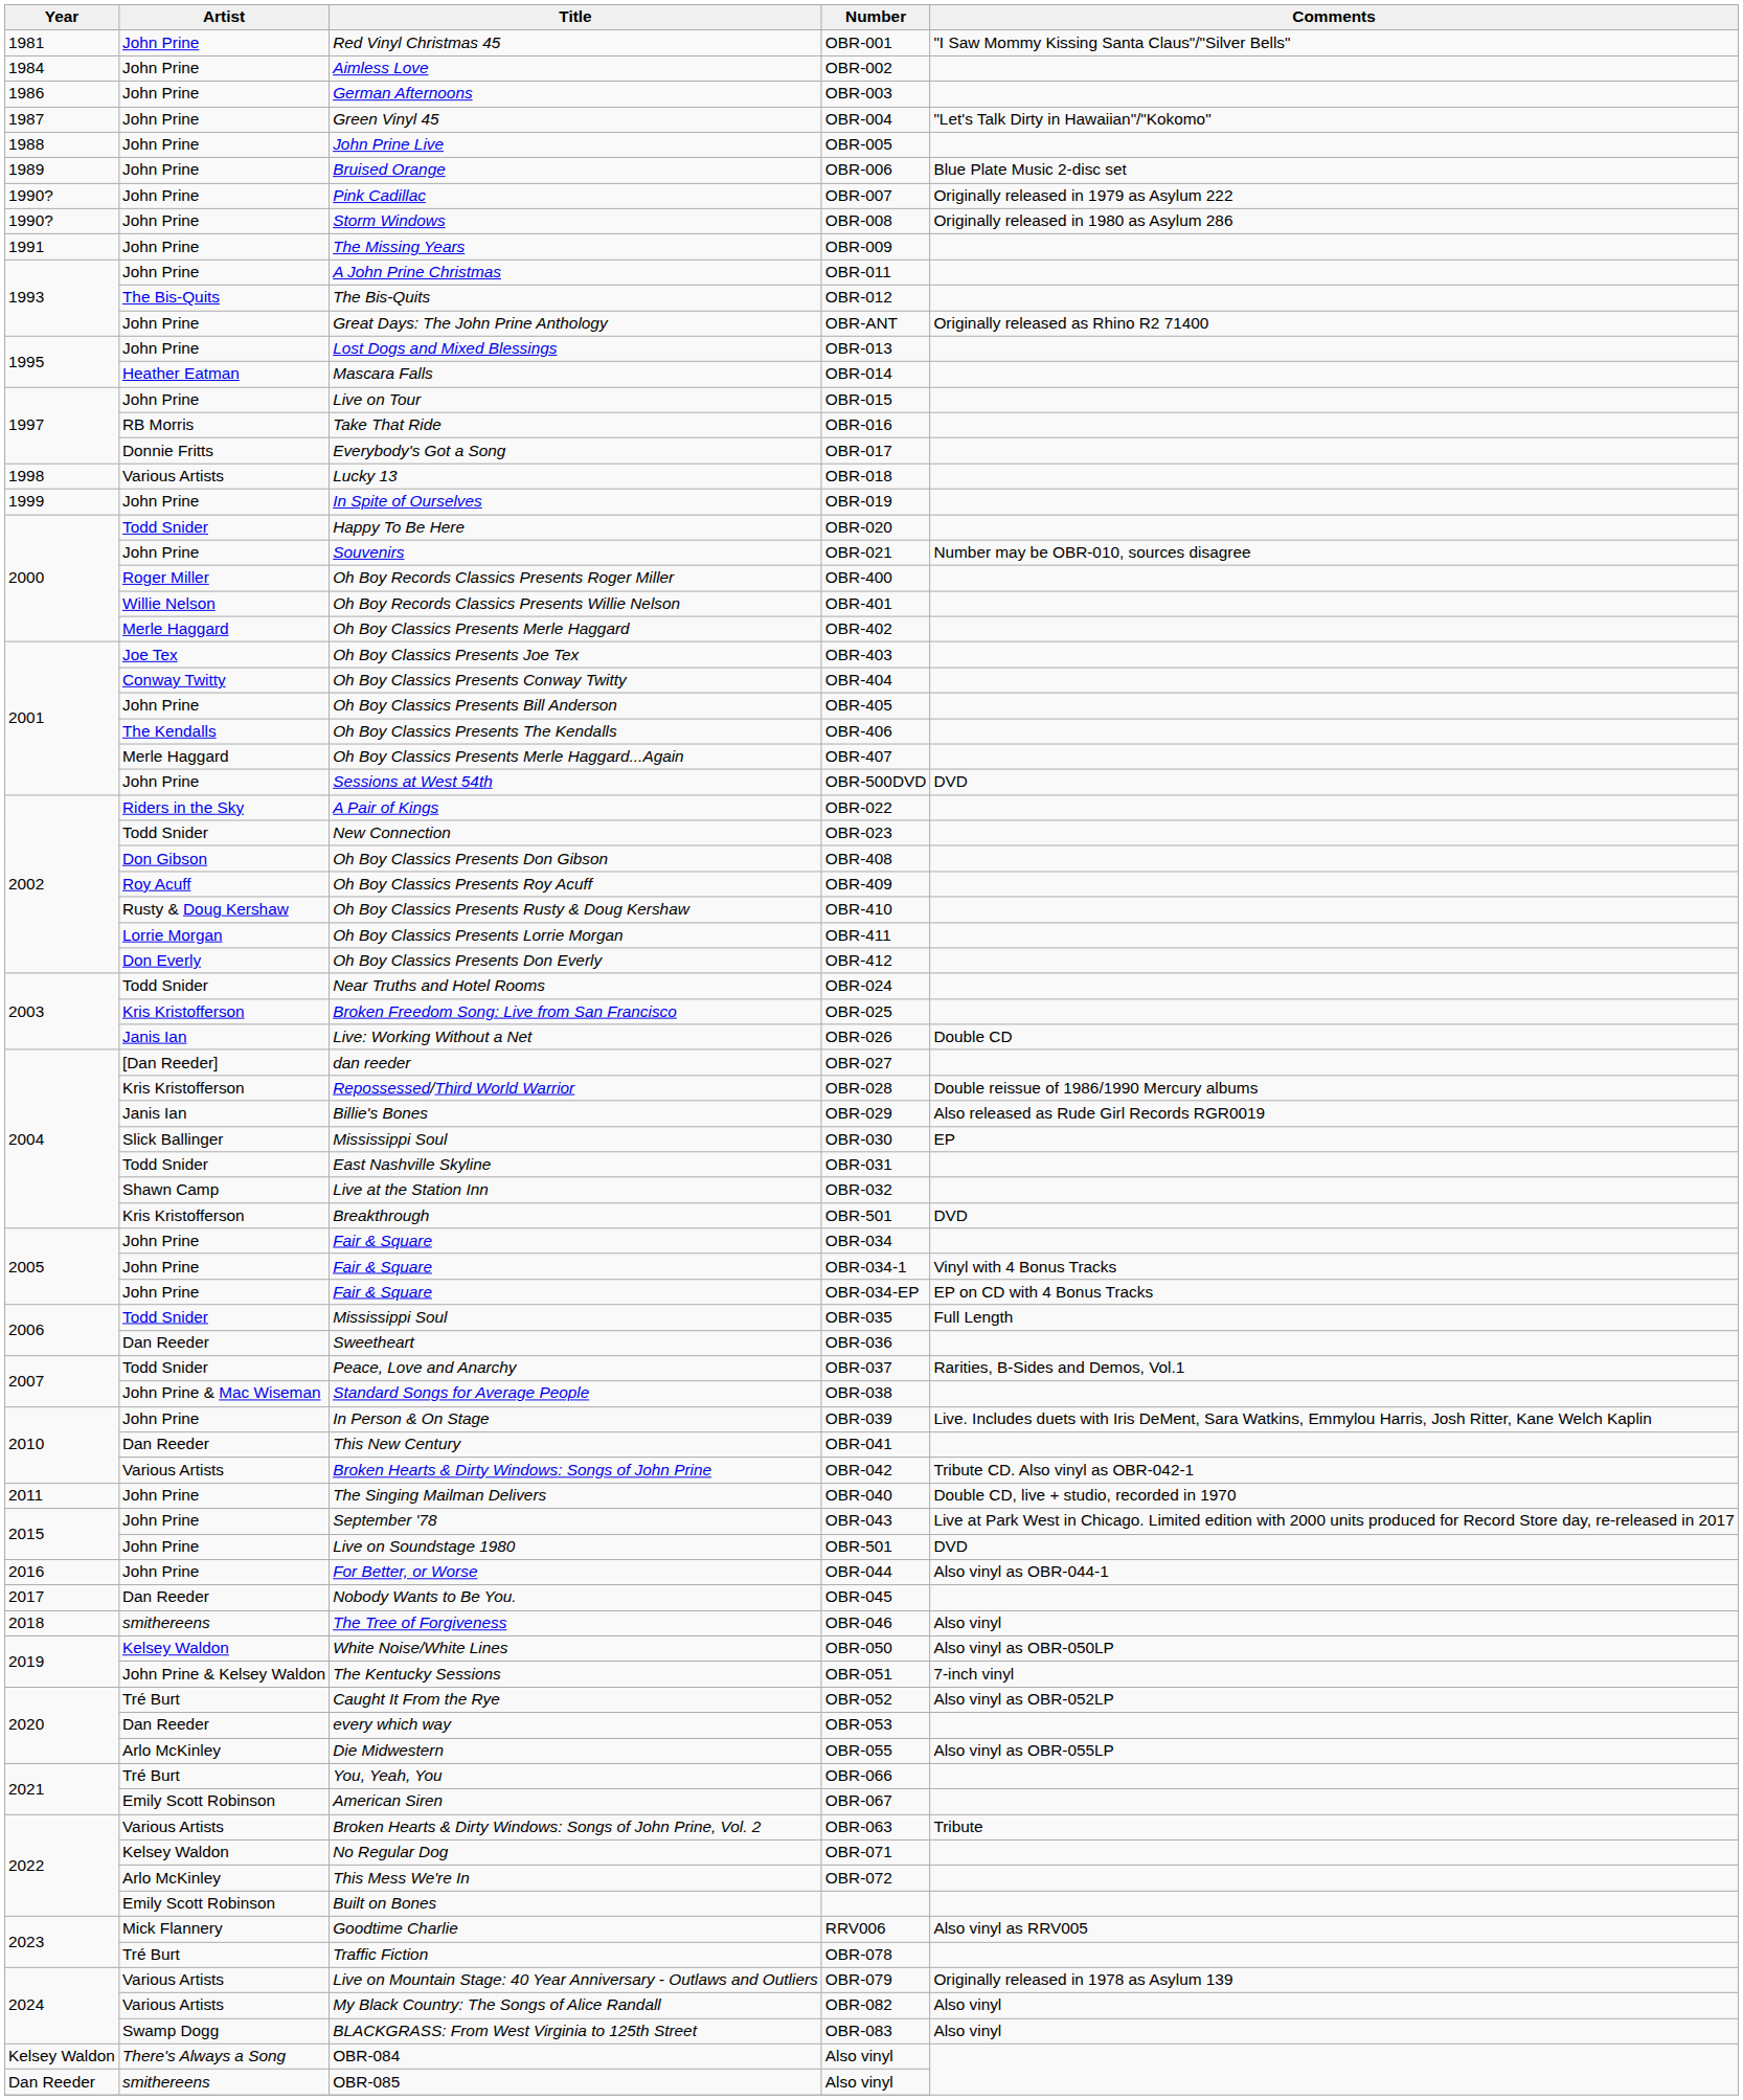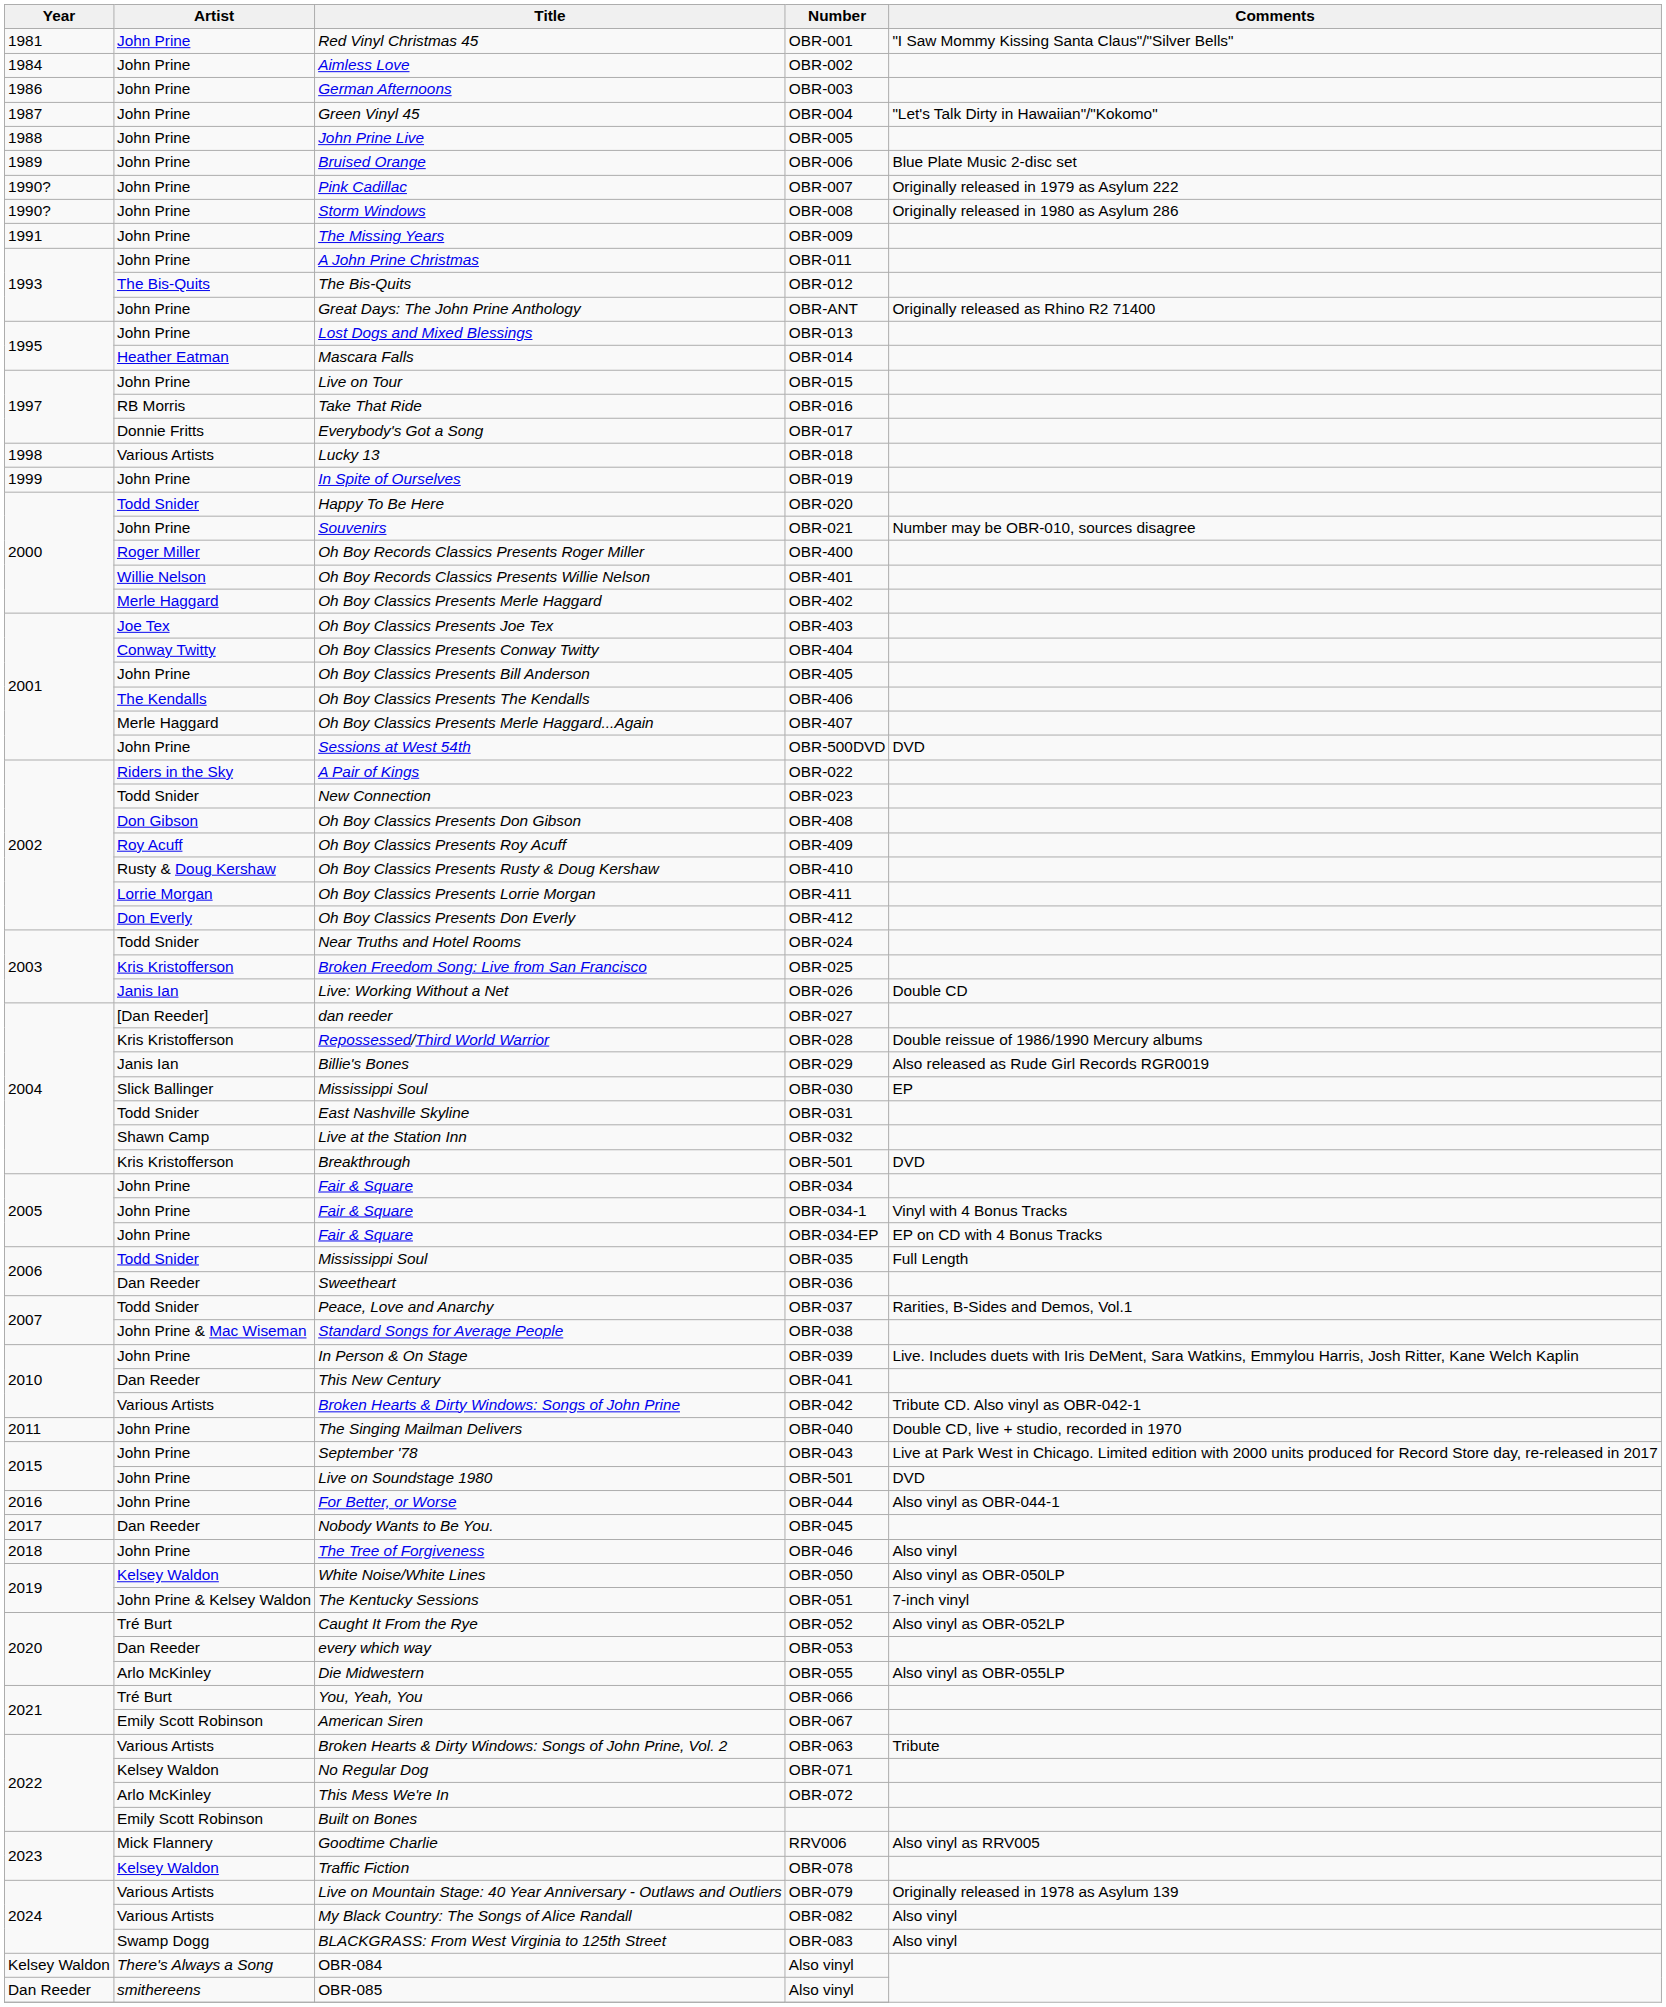OBR-046 | Artist: smithereens -> John Prine
OBR-078 | Artist: Tré Burt -> Kelsey Waldon
